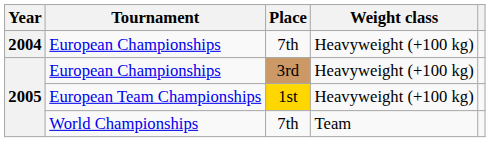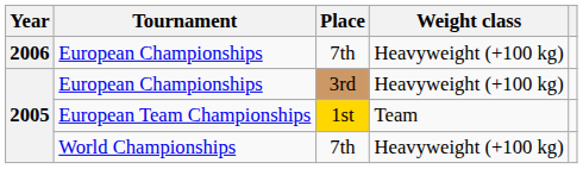European Championships / 7th | Year: 2004 -> 2006
European Team Championships | Weight class: Heavyweight (+100 kg) -> Team
World Championships | Weight class: Team -> Heavyweight (+100 kg)
